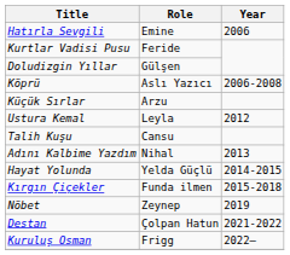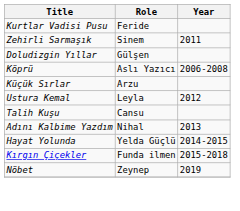- row: Hatırla Sevgili | Emine | 2006
+ row: Zehirli Sarmaşık | Sinem | 2011
- row: Destan | Çolpan Hatun | 2021-2022
- row: Kuruluş Osman | Frigg | 2022–
